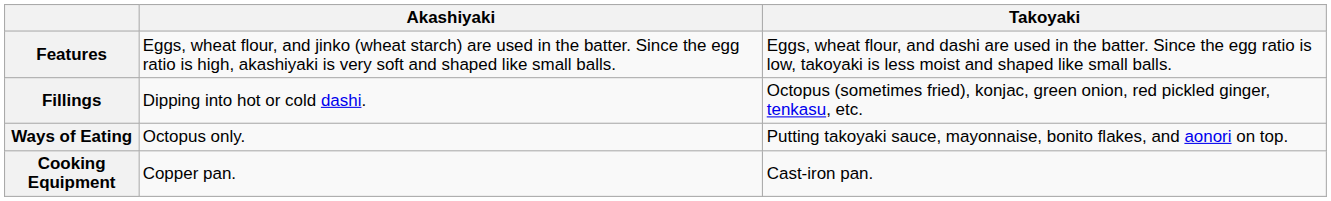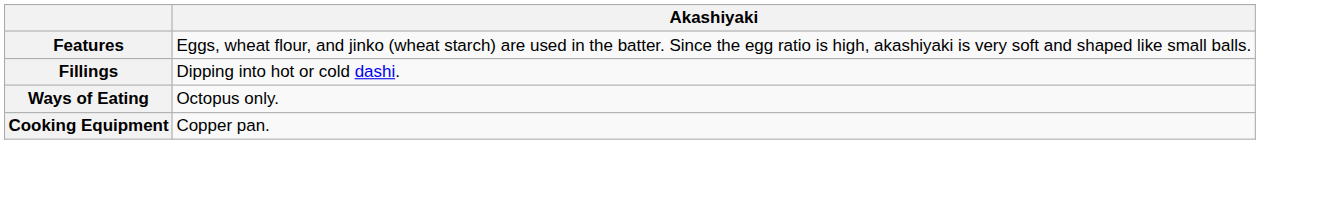- column: Takoyaki | Eggs, wheat flour, and dashi are used in the batter. Since the egg ratio is low, takoyaki is less moist and shaped like small balls. | Octopus (sometimes fried), konjac, green onion, red pickled ginger, tenkasu, etc. | Putting takoyaki sauce, mayonnaise, bonito flakes, and aonori on top. | Cast-iron pan.
